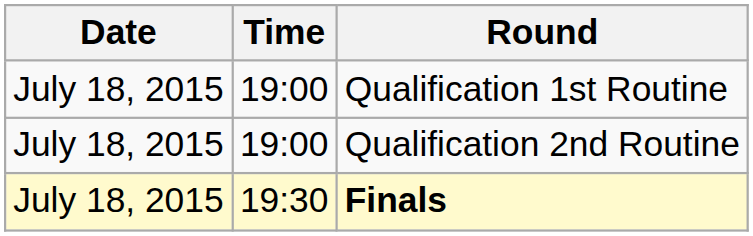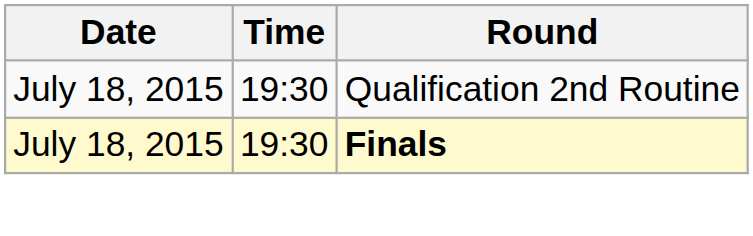- row: July 18, 2015 | 19:00 | Qualification 1st Routine
Qualification 2nd Routine | Time: 19:00 -> 19:30
